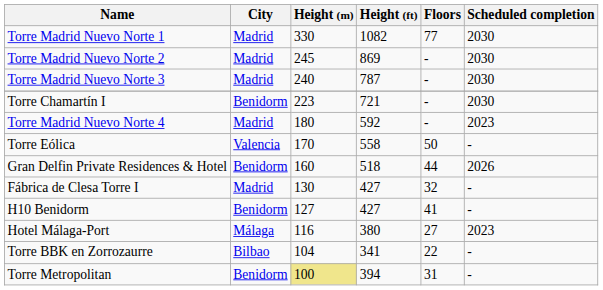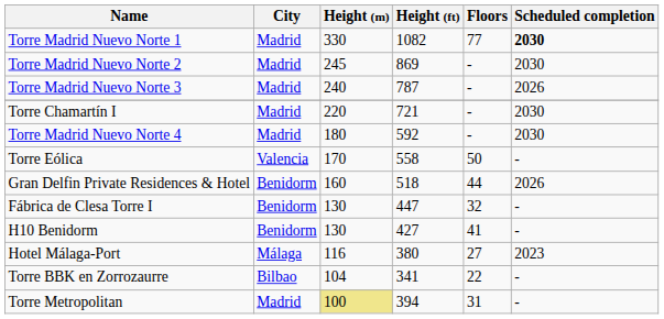Torre Madrid Nuevo Norte 1 | Scheduled completion: normal -> bold
Torre Madrid Nuevo Norte 3 | Scheduled completion: 2030 -> 2026
Torre Chamartín I | City: Benidorm -> Madrid
Torre Chamartín I | Height (m): 223 -> 220
Torre Madrid Nuevo Norte 4 | Scheduled completion: 2023 -> 2030
Fábrica de Clesa Torre I | City: Madrid -> Benidorm
Fábrica de Clesa Torre I | Height (ft): 427 -> 447
H10 Benidorm | Height (m): 127 -> 130
Torre Metropolitan | City: Benidorm -> Madrid
